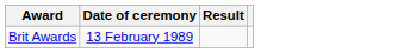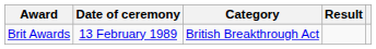+ column: Category | British Breakthrough Act
